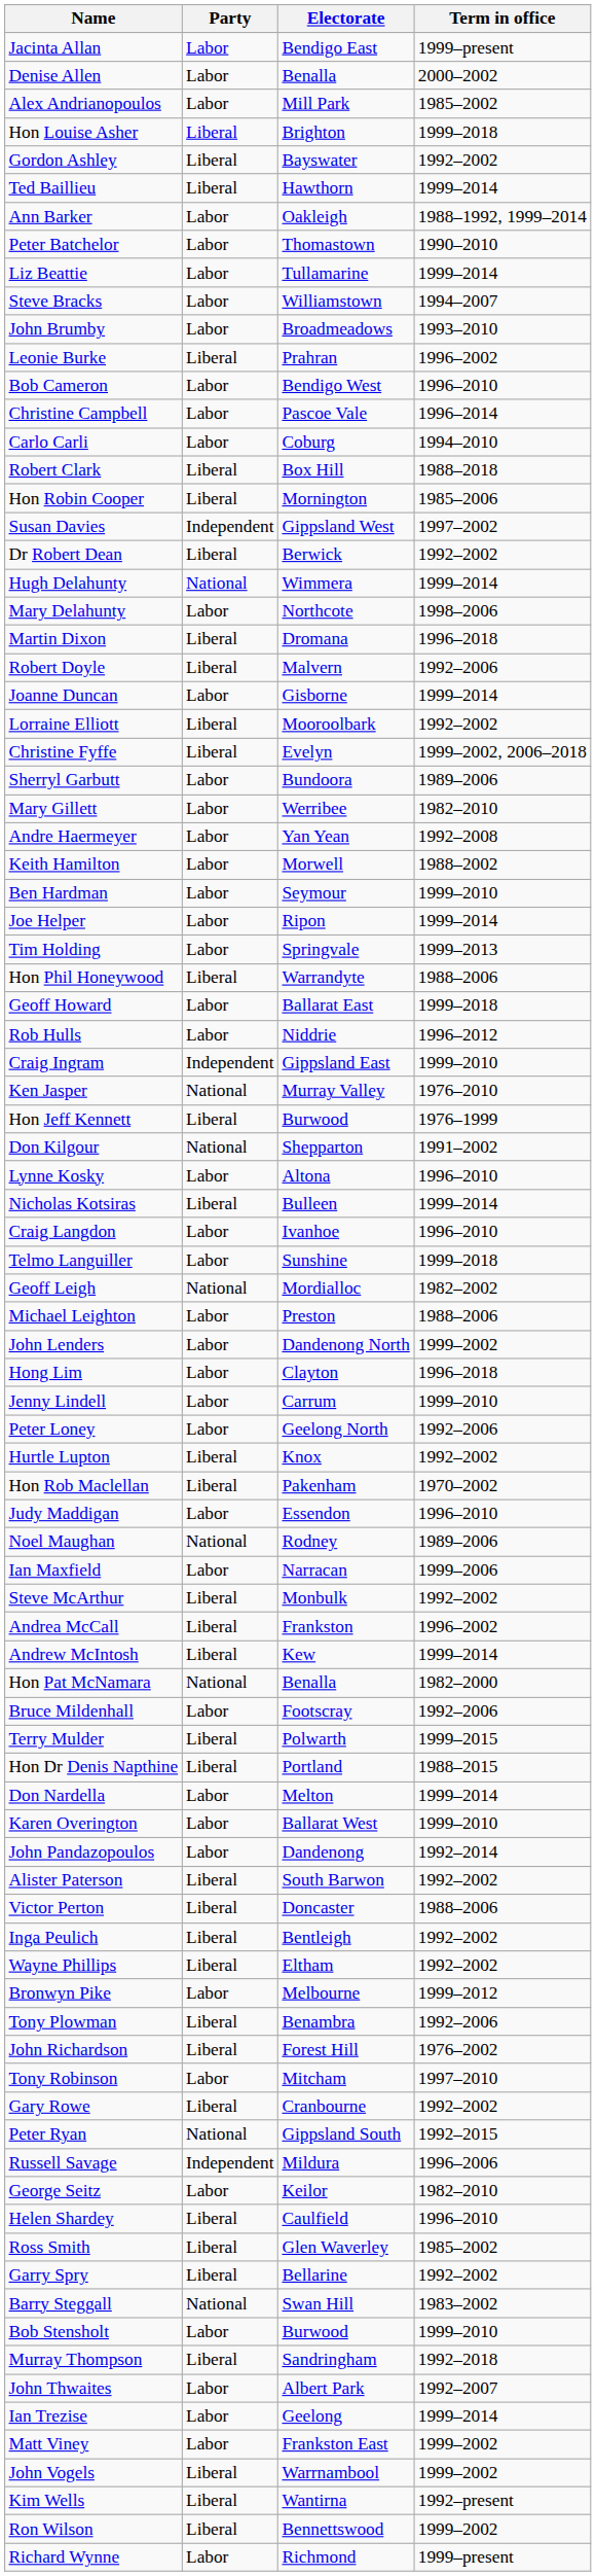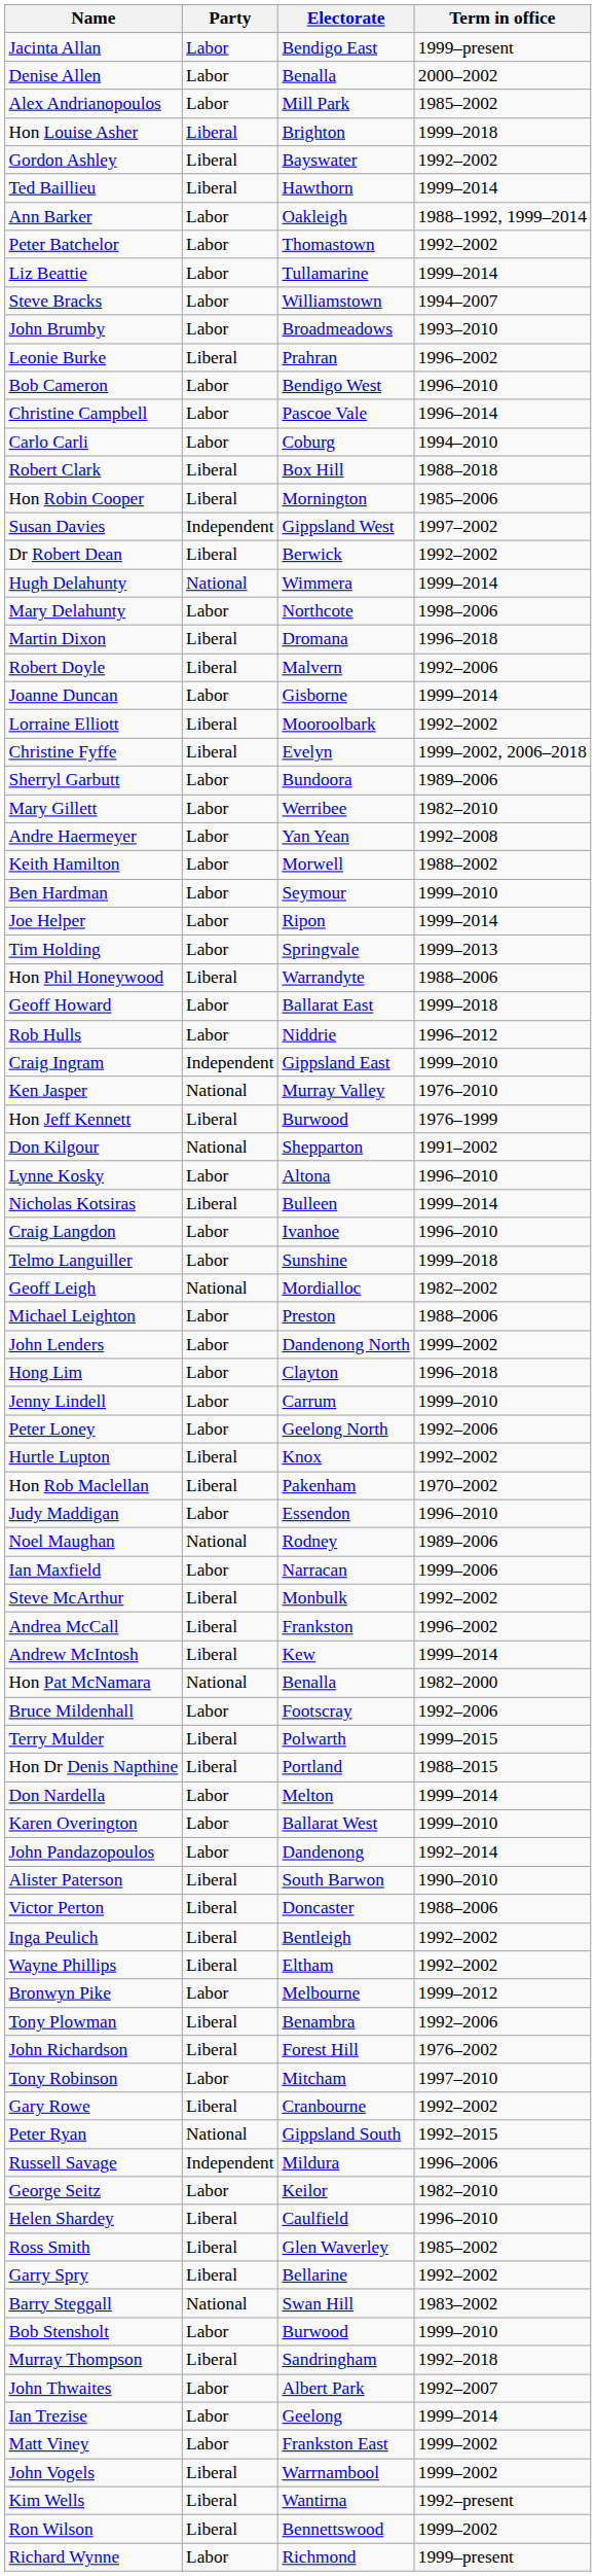Peter Batchelor | Term in office: 1990–2010 -> 1992–2002
Alister Paterson | Term in office: 1992–2002 -> 1990–2010
